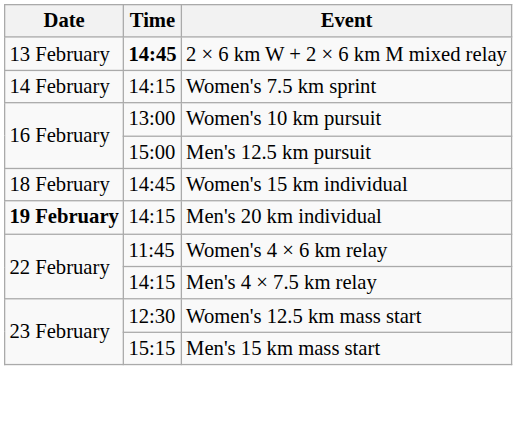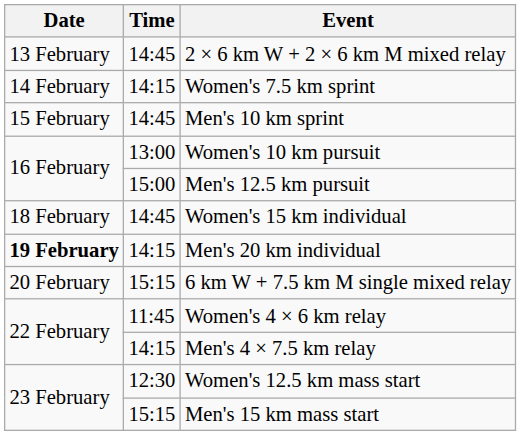2 × 6 km W + 2 × 6 km M mixed relay | Time: bold -> normal
+ row: 15 February | 14:45 | Men's 10 km sprint
+ row: 20 February | 15:15 | 6 km W + 7.5 km M single mixed relay
